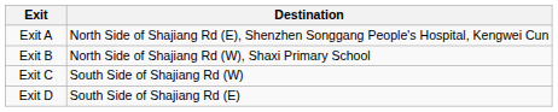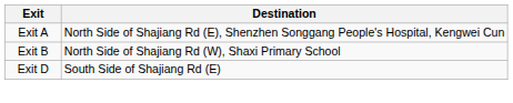- row: Exit C | South Side of Shajiang Rd (W)
